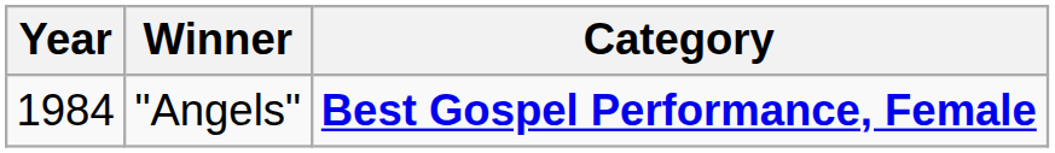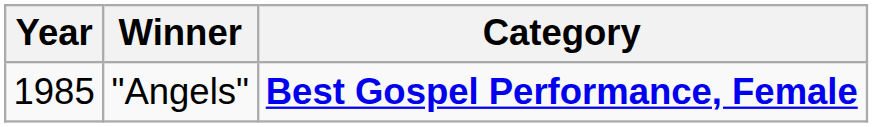"Angels" | Year: 1984 -> 1985
